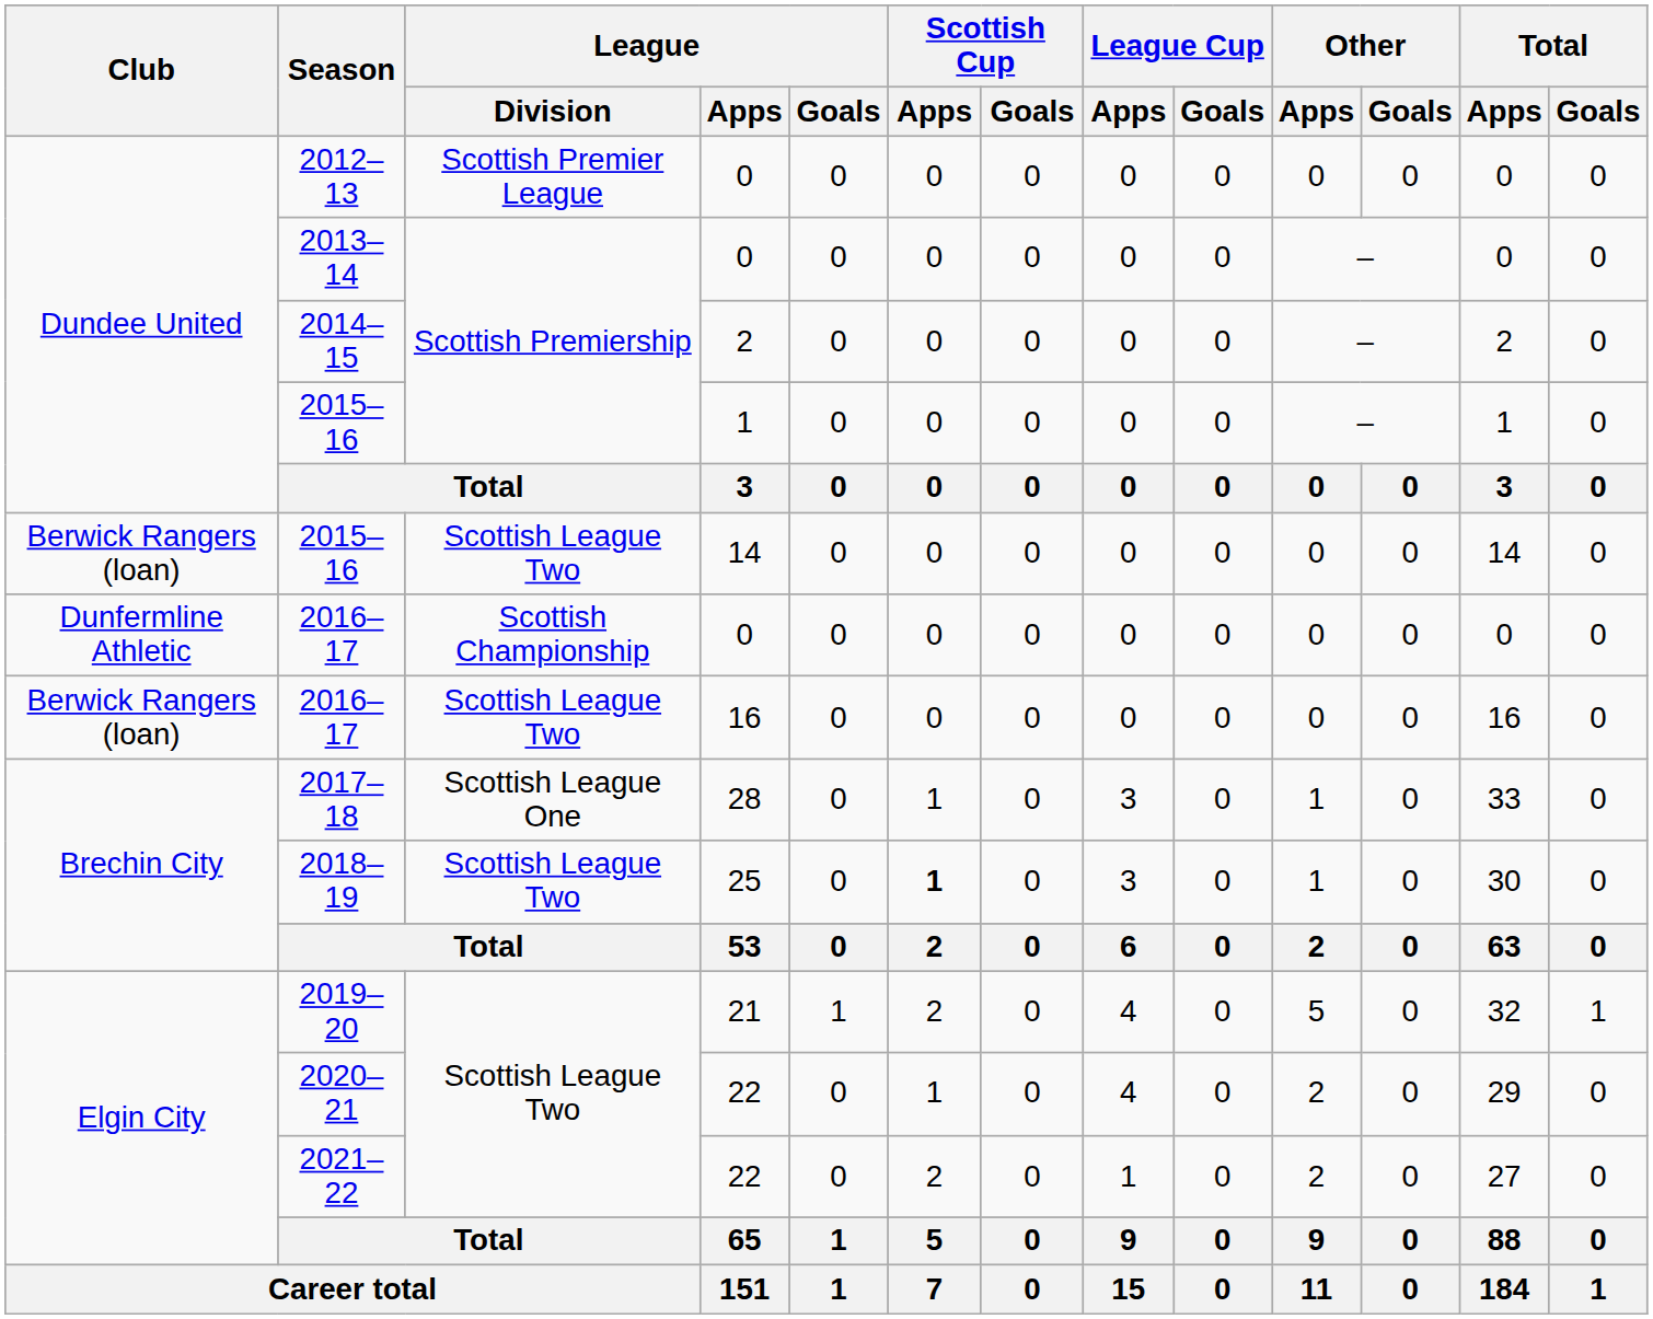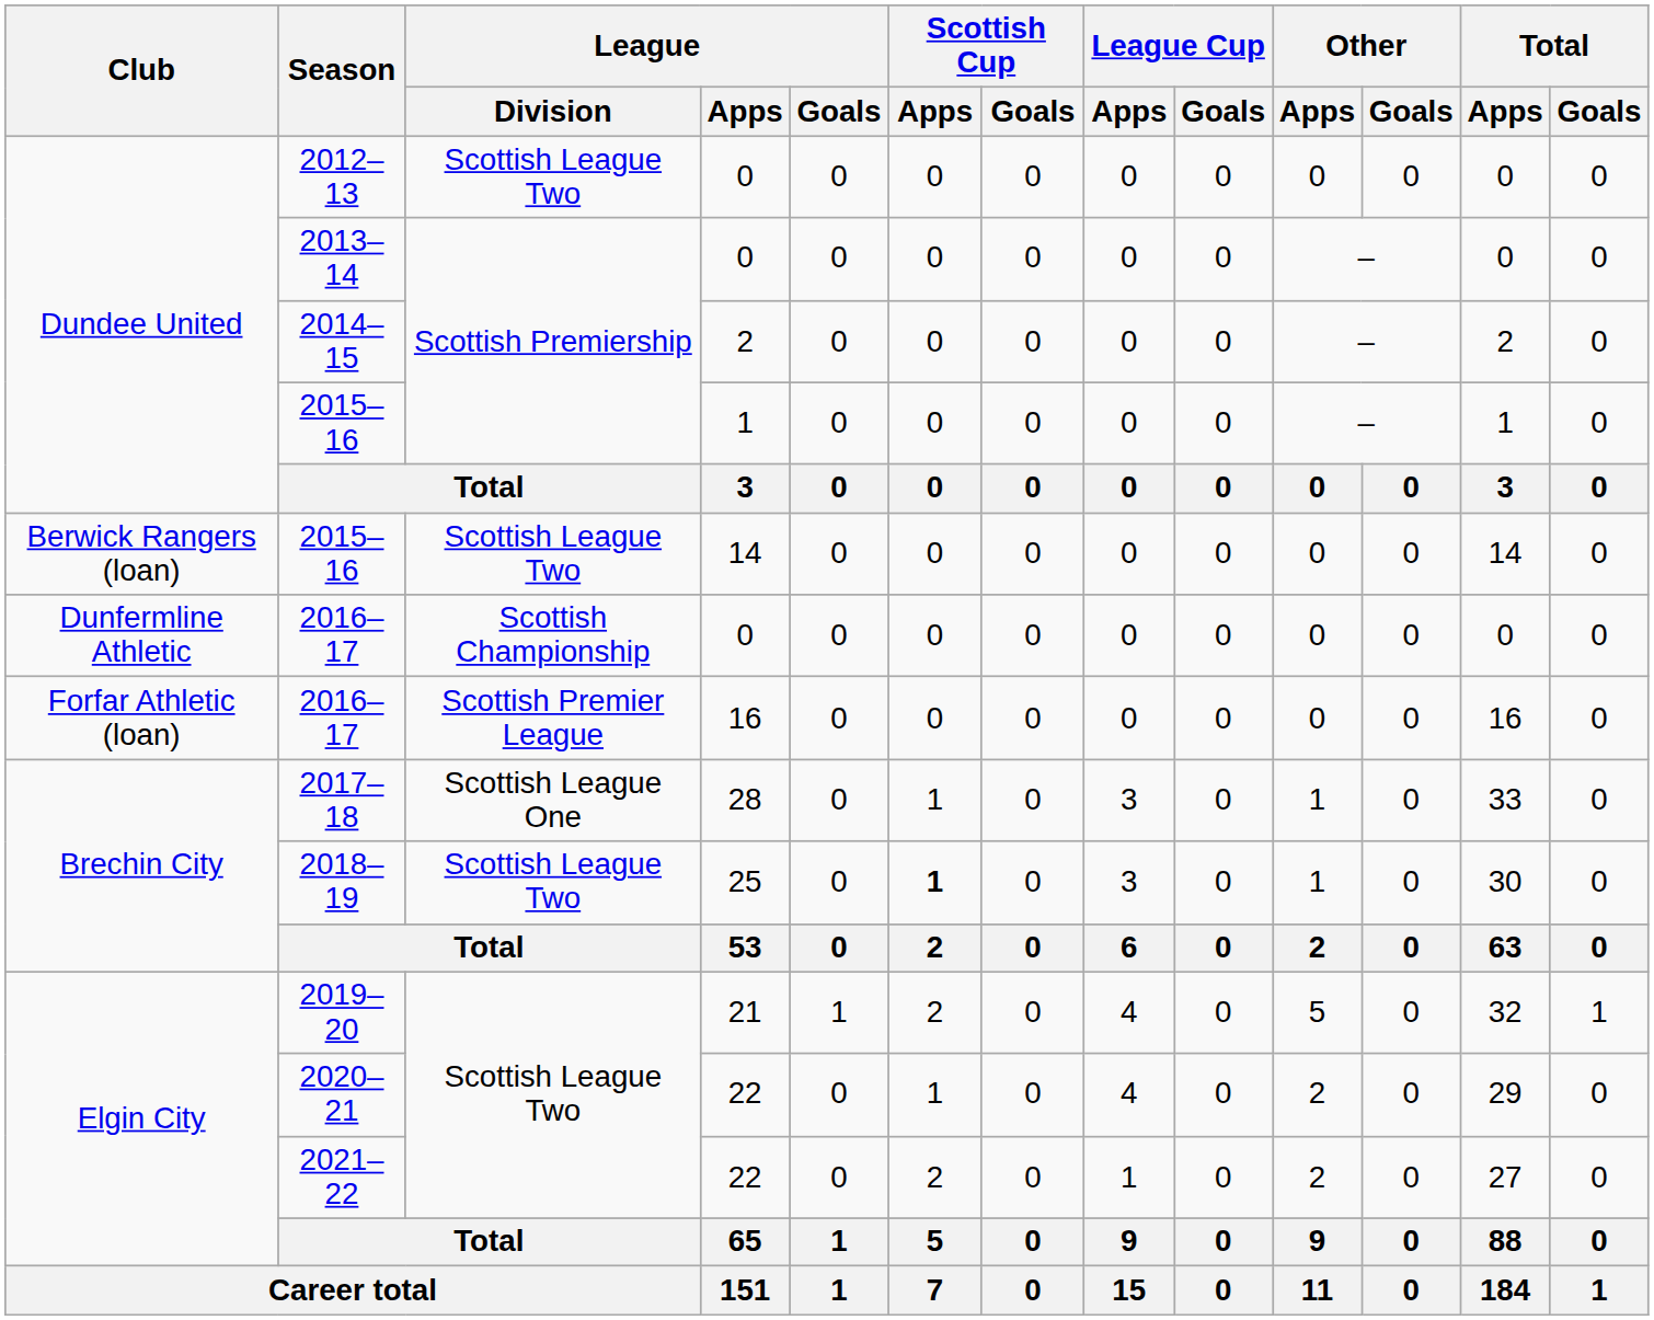2012–13 | League / Division: Scottish Premier League -> Scottish League Two
2016–17 / 16 | Club: Berwick Rangers (loan) -> Forfar Athletic (loan)
2016–17 / 16 | League / Division: Scottish League Two -> Scottish Premier League
